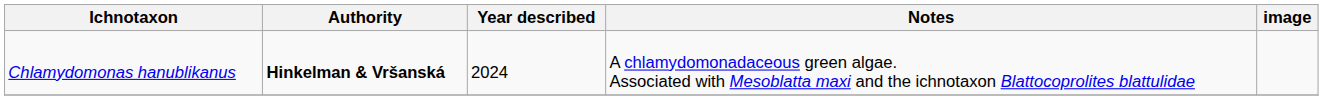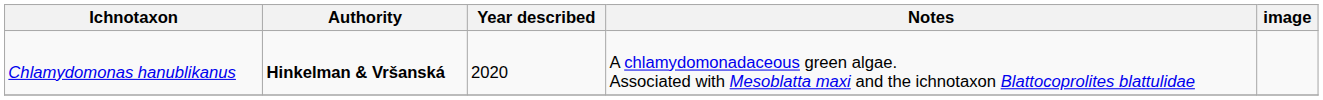Chlamydomonas hanublikanus | Year described: 2024 -> 2020
